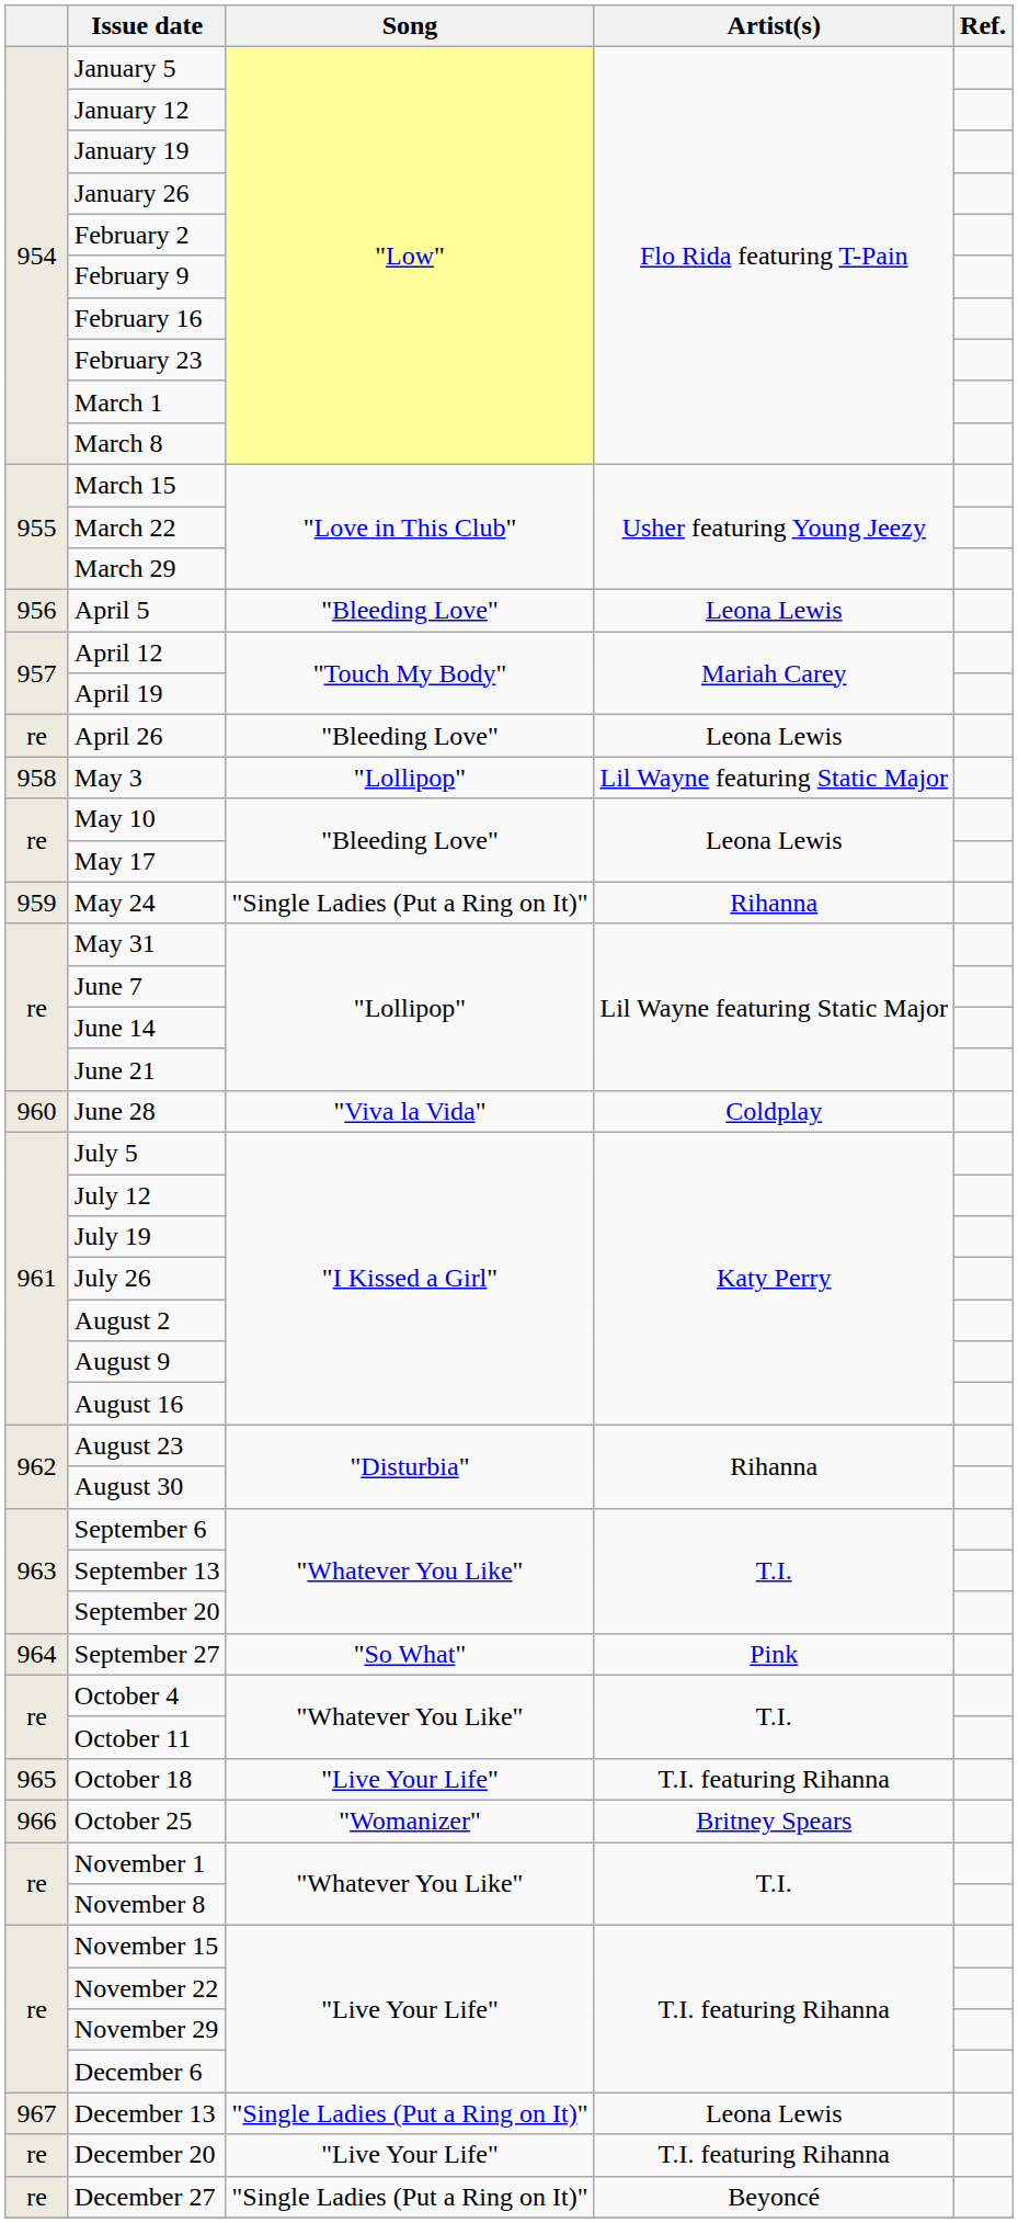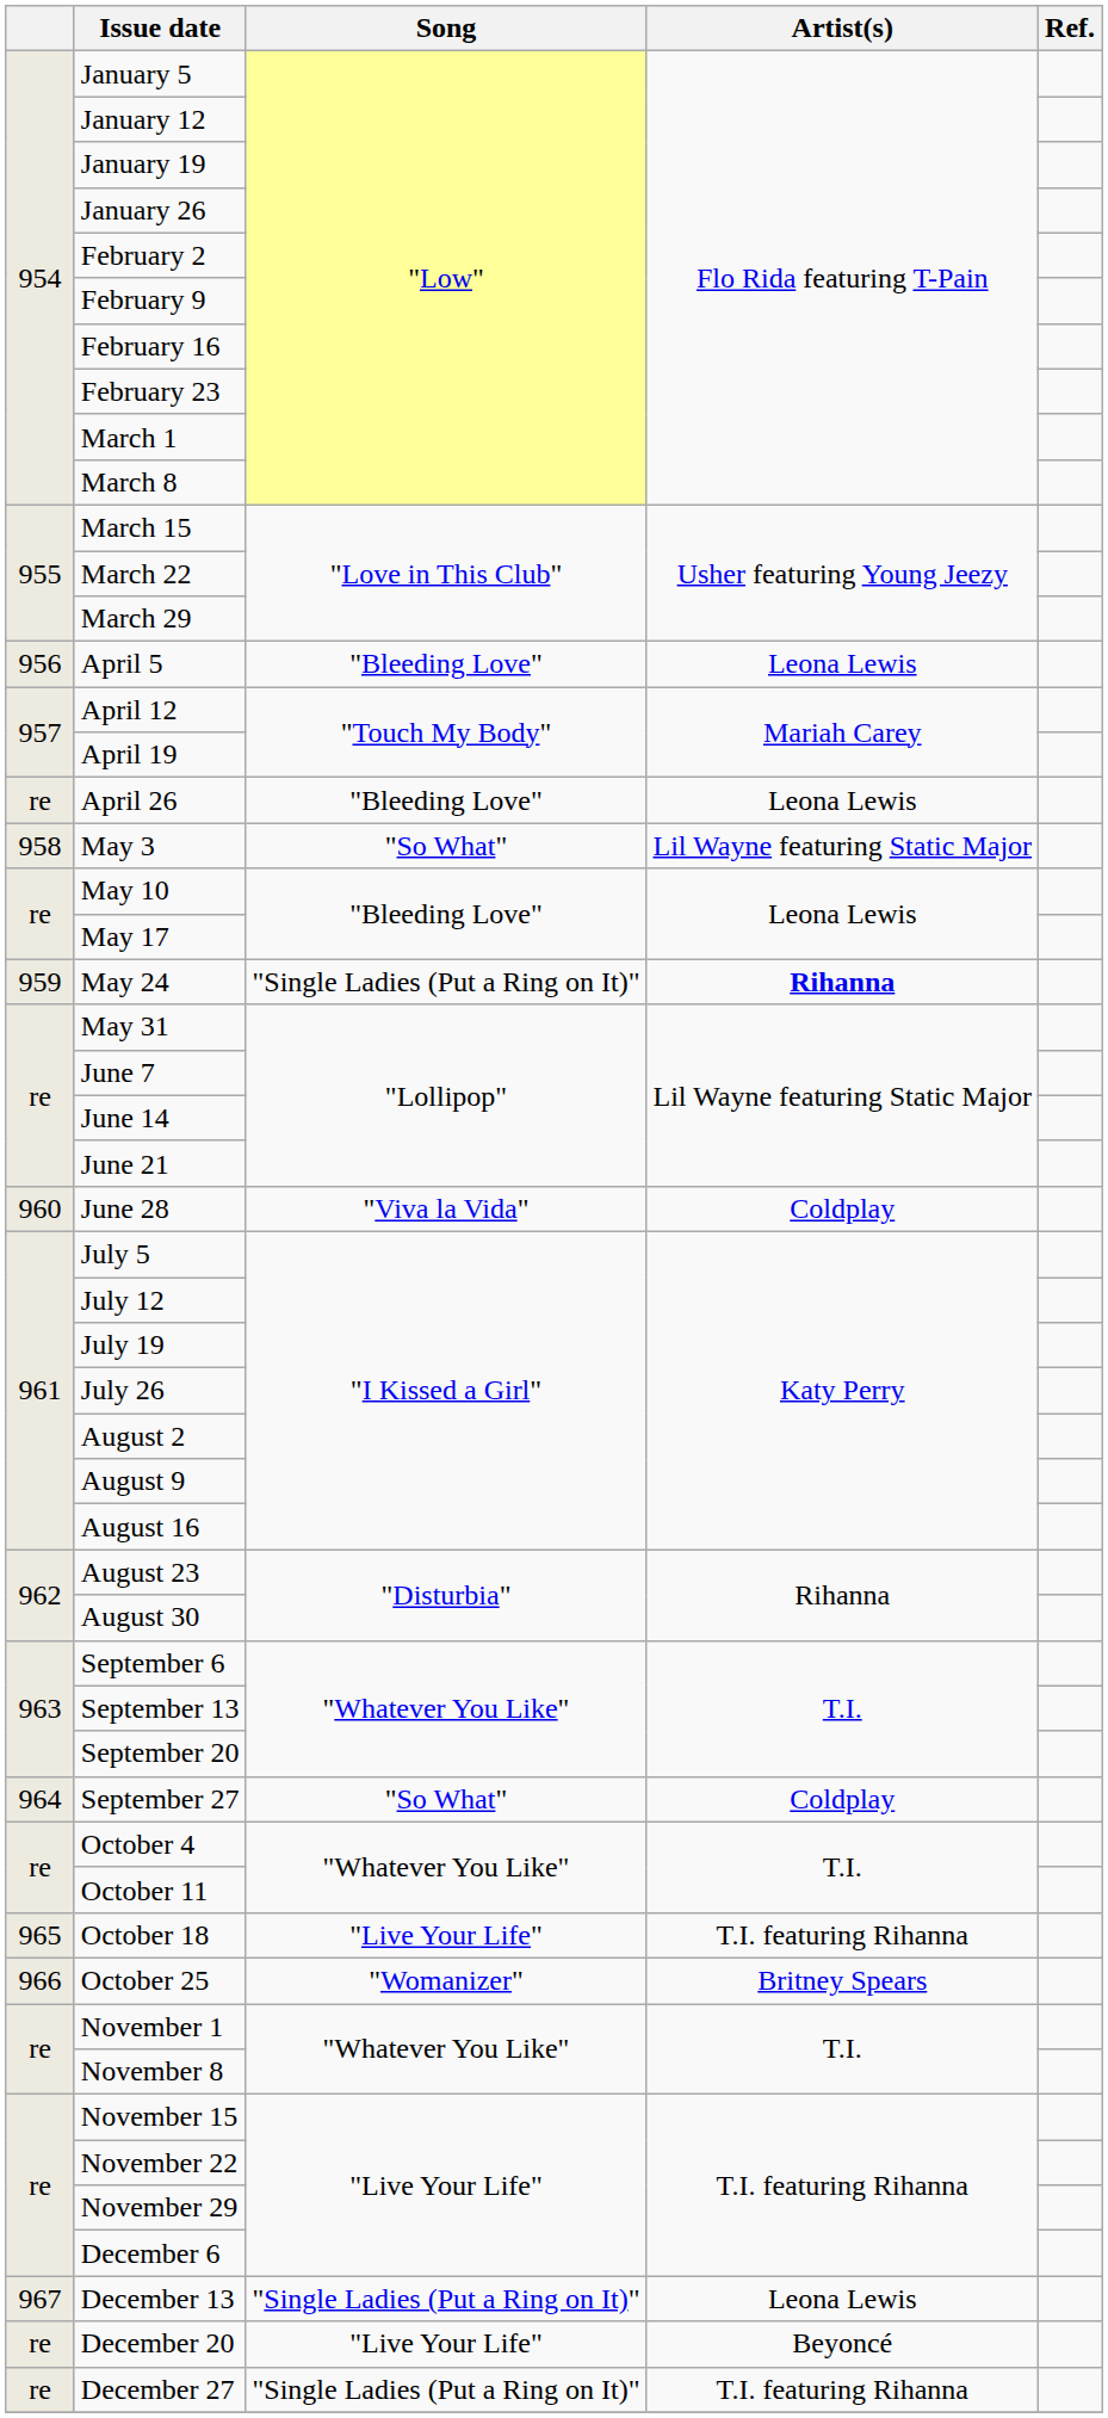May 3 | Song: "Lollipop" -> "So What"
May 24 | Artist(s): normal -> bold
September 27 | Artist(s): Pink -> Coldplay
December 20 | Artist(s): T.I. featuring Rihanna -> Beyoncé
December 27 | Artist(s): Beyoncé -> T.I. featuring Rihanna
